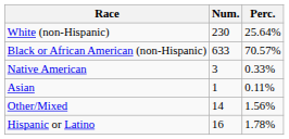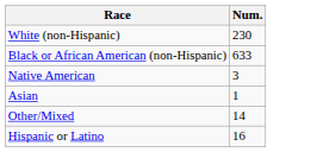- column: Perc. | 25.64% | 70.57% | 0.33% | 0.11% | 1.56% | 1.78%
